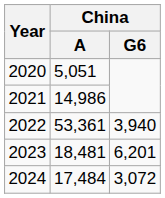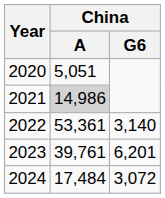2021 | China / A: no background -> lightgrey background
2022 | China / G6: 3,940 -> 3,140
2023 | China / A: 18,481 -> 39,761
